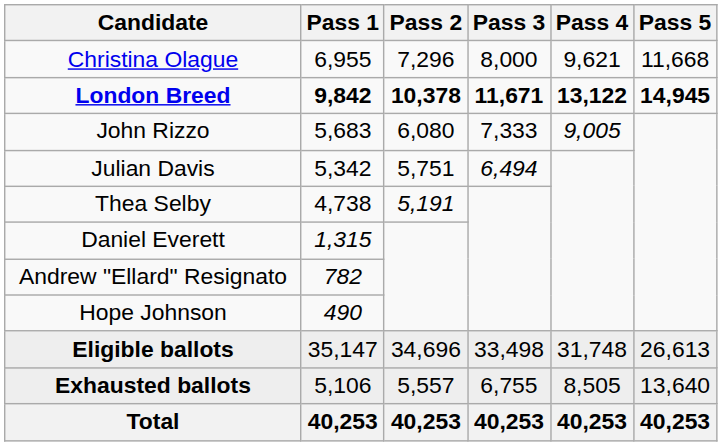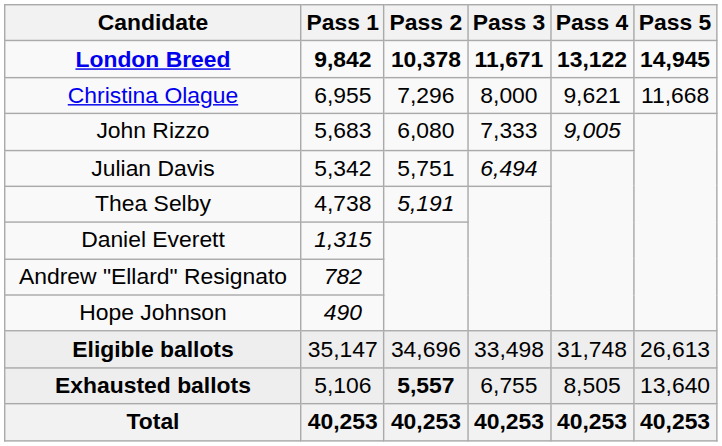rows swapped: London Breed <-> Christina Olague
Exhausted ballots | Pass 2: normal -> bold
